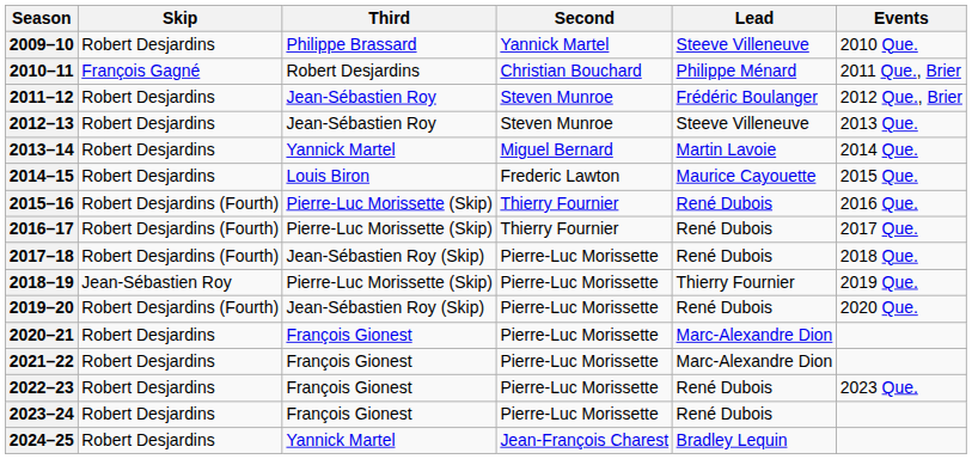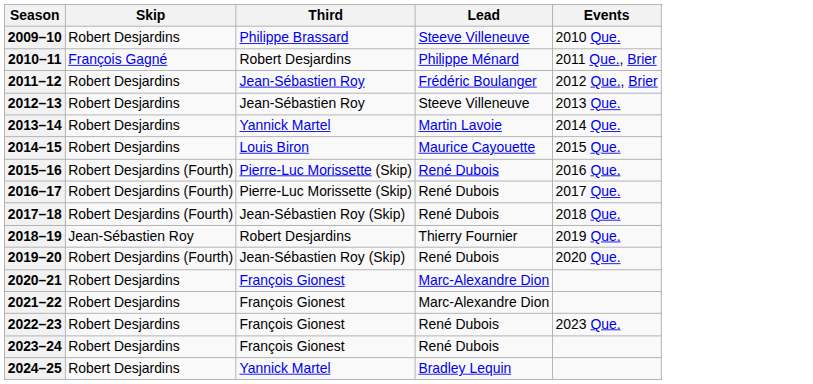- column: Second | Yannick Martel | Christian Bouchard | Steven Munroe | Steven Munroe | Miguel Bernard | Frederic Lawton | Thierry Fournier | Thierry Fournier | Pierre-Luc Morissette | Pierre-Luc Morissette | Pierre-Luc Morissette | Pierre-Luc Morissette | Pierre-Luc Morissette | Pierre-Luc Morissette | Pierre-Luc Morissette | Jean-François Charest
2018–19 | Third: Pierre-Luc Morissette (Skip) -> Robert Desjardins
